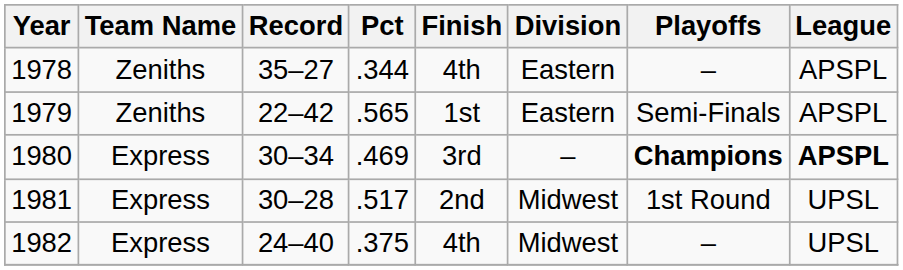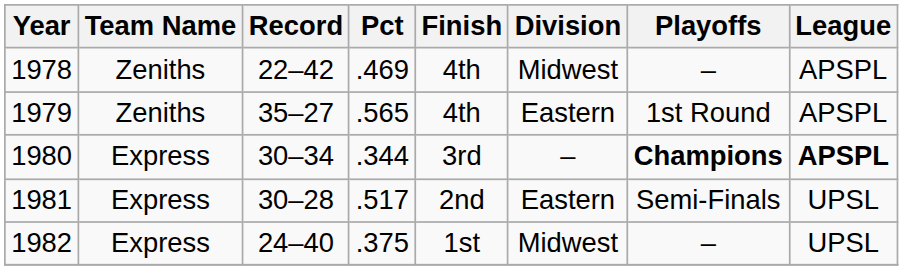1978 | Record: 35–27 -> 22–42
1978 | Pct: .344 -> .469
1978 | Division: Eastern -> Midwest
1979 | Record: 22–42 -> 35–27
1979 | Finish: 1st -> 4th
1979 | Playoffs: Semi-Finals -> 1st Round
1980 | Pct: .469 -> .344
1981 | Division: Midwest -> Eastern
1981 | Playoffs: 1st Round -> Semi-Finals
1982 | Finish: 4th -> 1st
